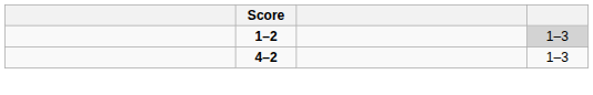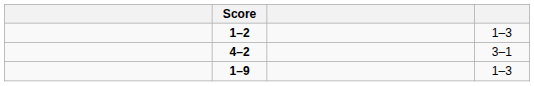1–2 | column 4: lightgrey background -> no background
4–2 | column 4: 1–3 -> 3–1
+ row: 1–9 | 1–3
